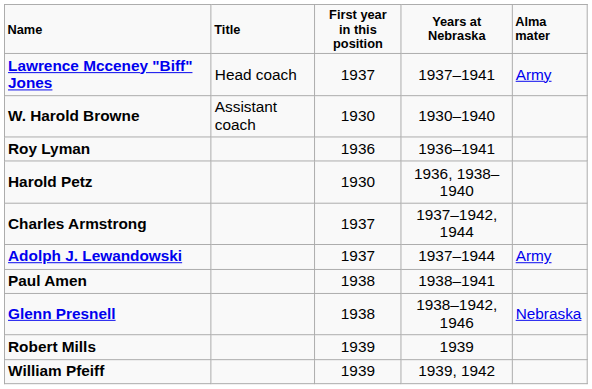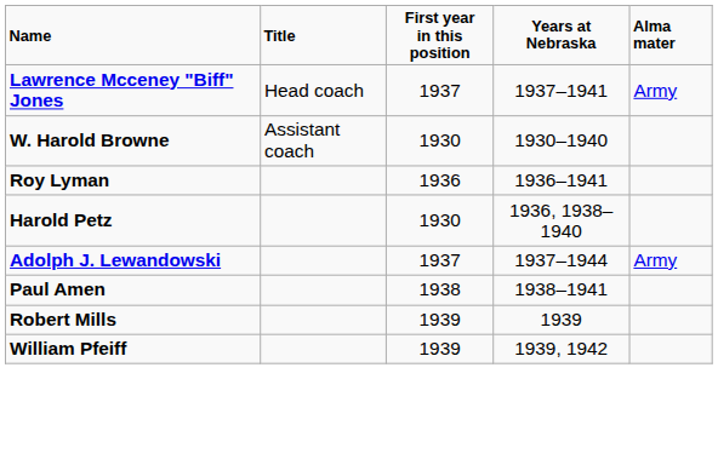- row: Charles Armstrong | 1937 | 1937–1942, 1944
- row: Glenn Presnell | 1938 | 1938–1942, 1946 | Nebraska
